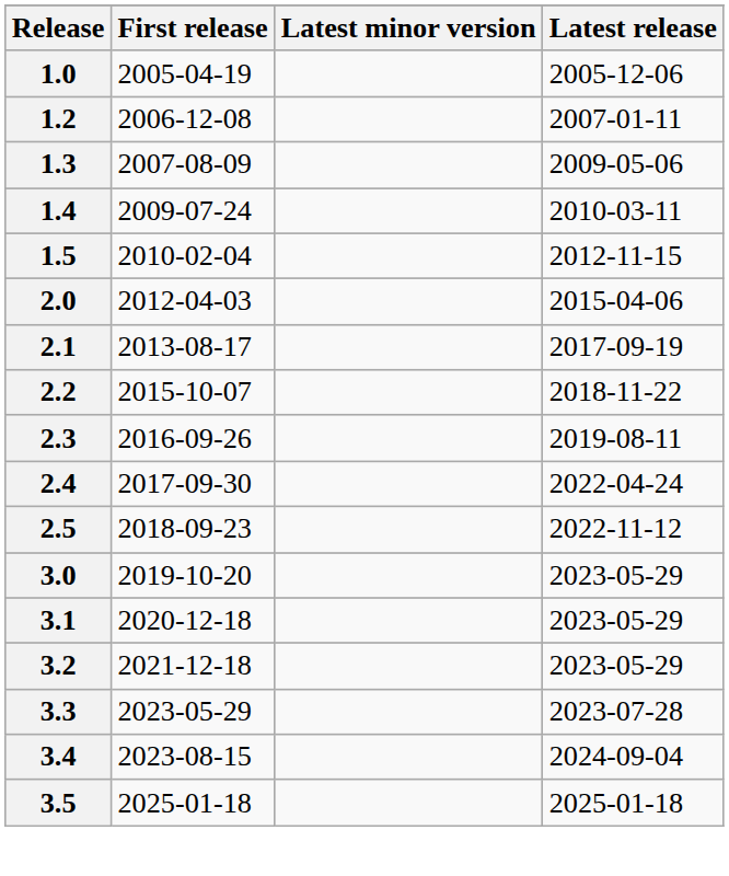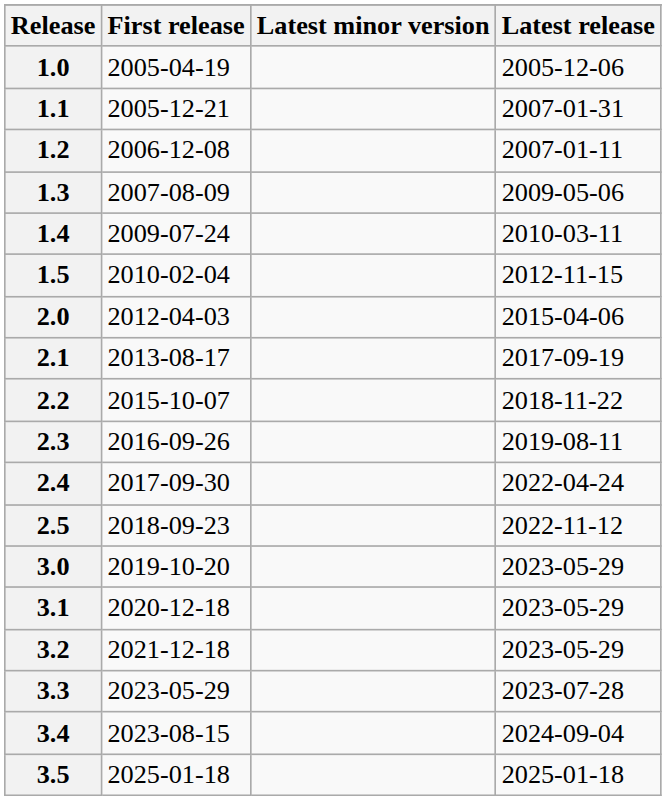+ row: 1.1 | 2005-12-21 | 2007-01-31
